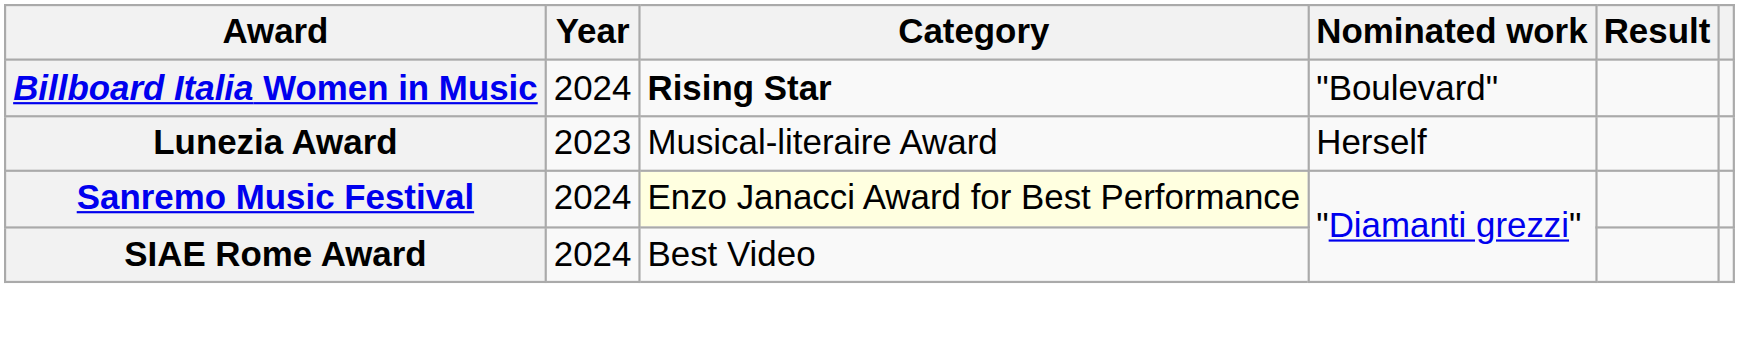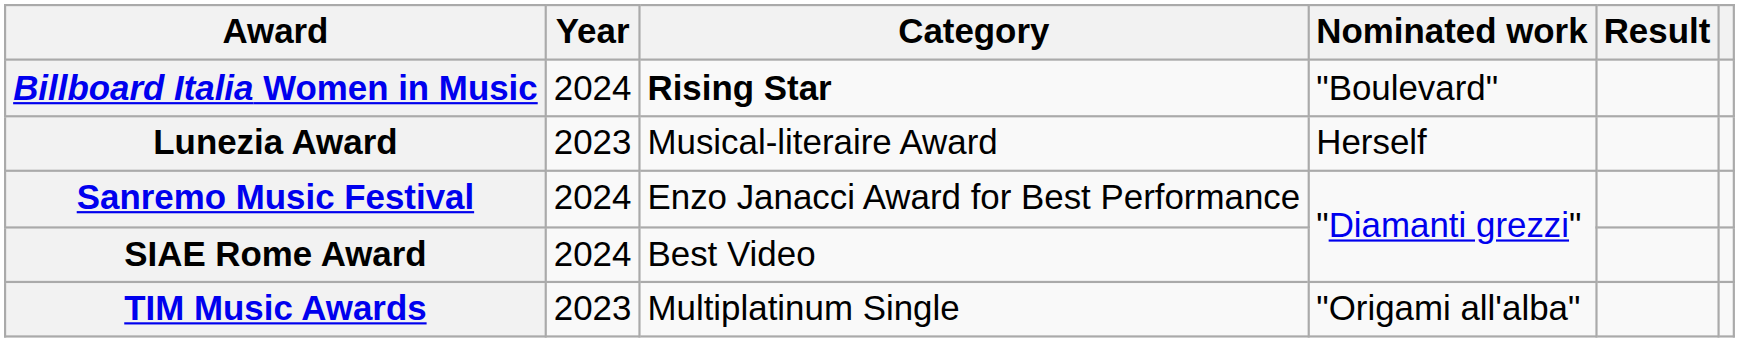Sanremo Music Festival | Category: lightyellow background -> no background
+ row: TIM Music Awards | 2023 | Multiplatinum Single | "Origami all'alba"
